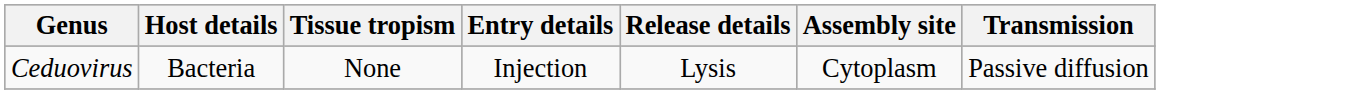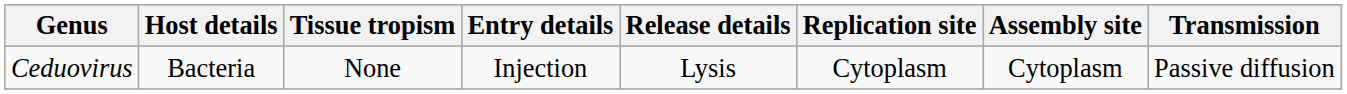+ column: Replication site | Cytoplasm
